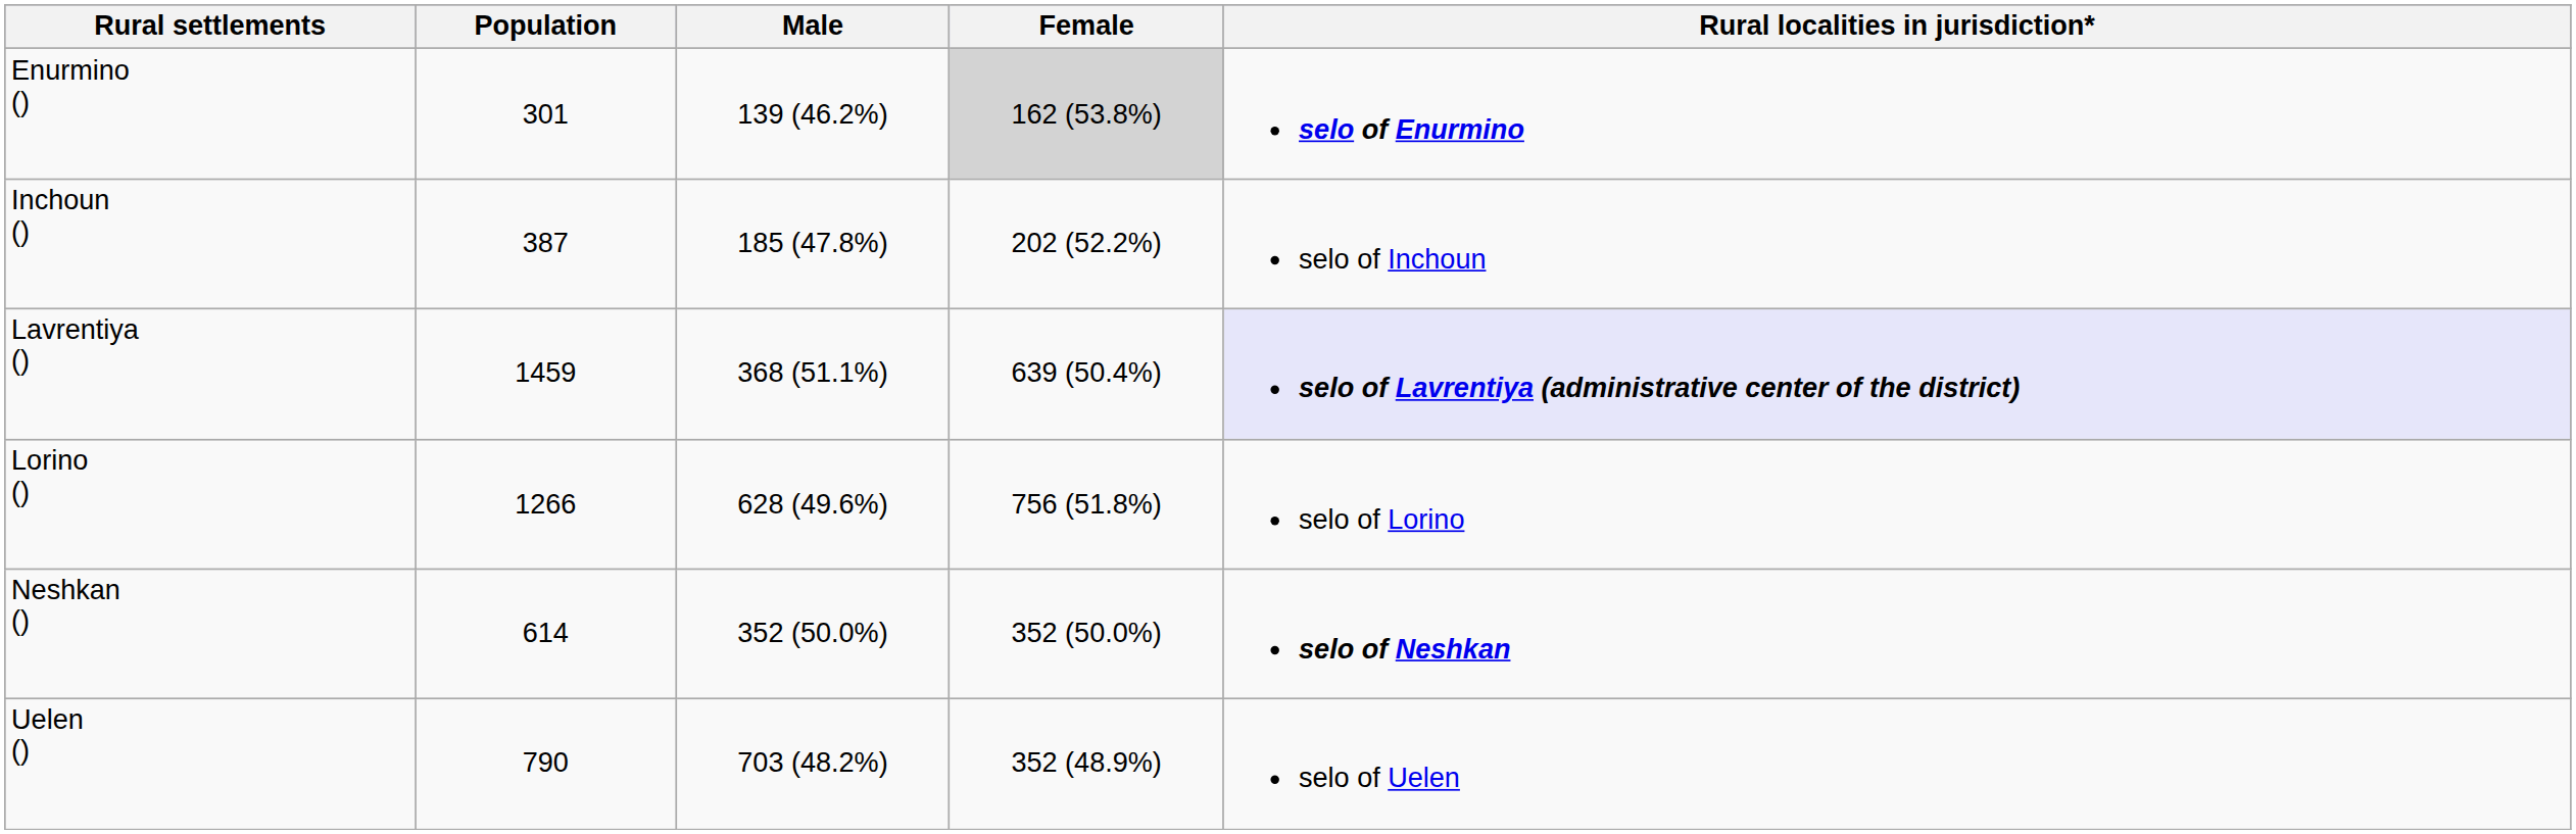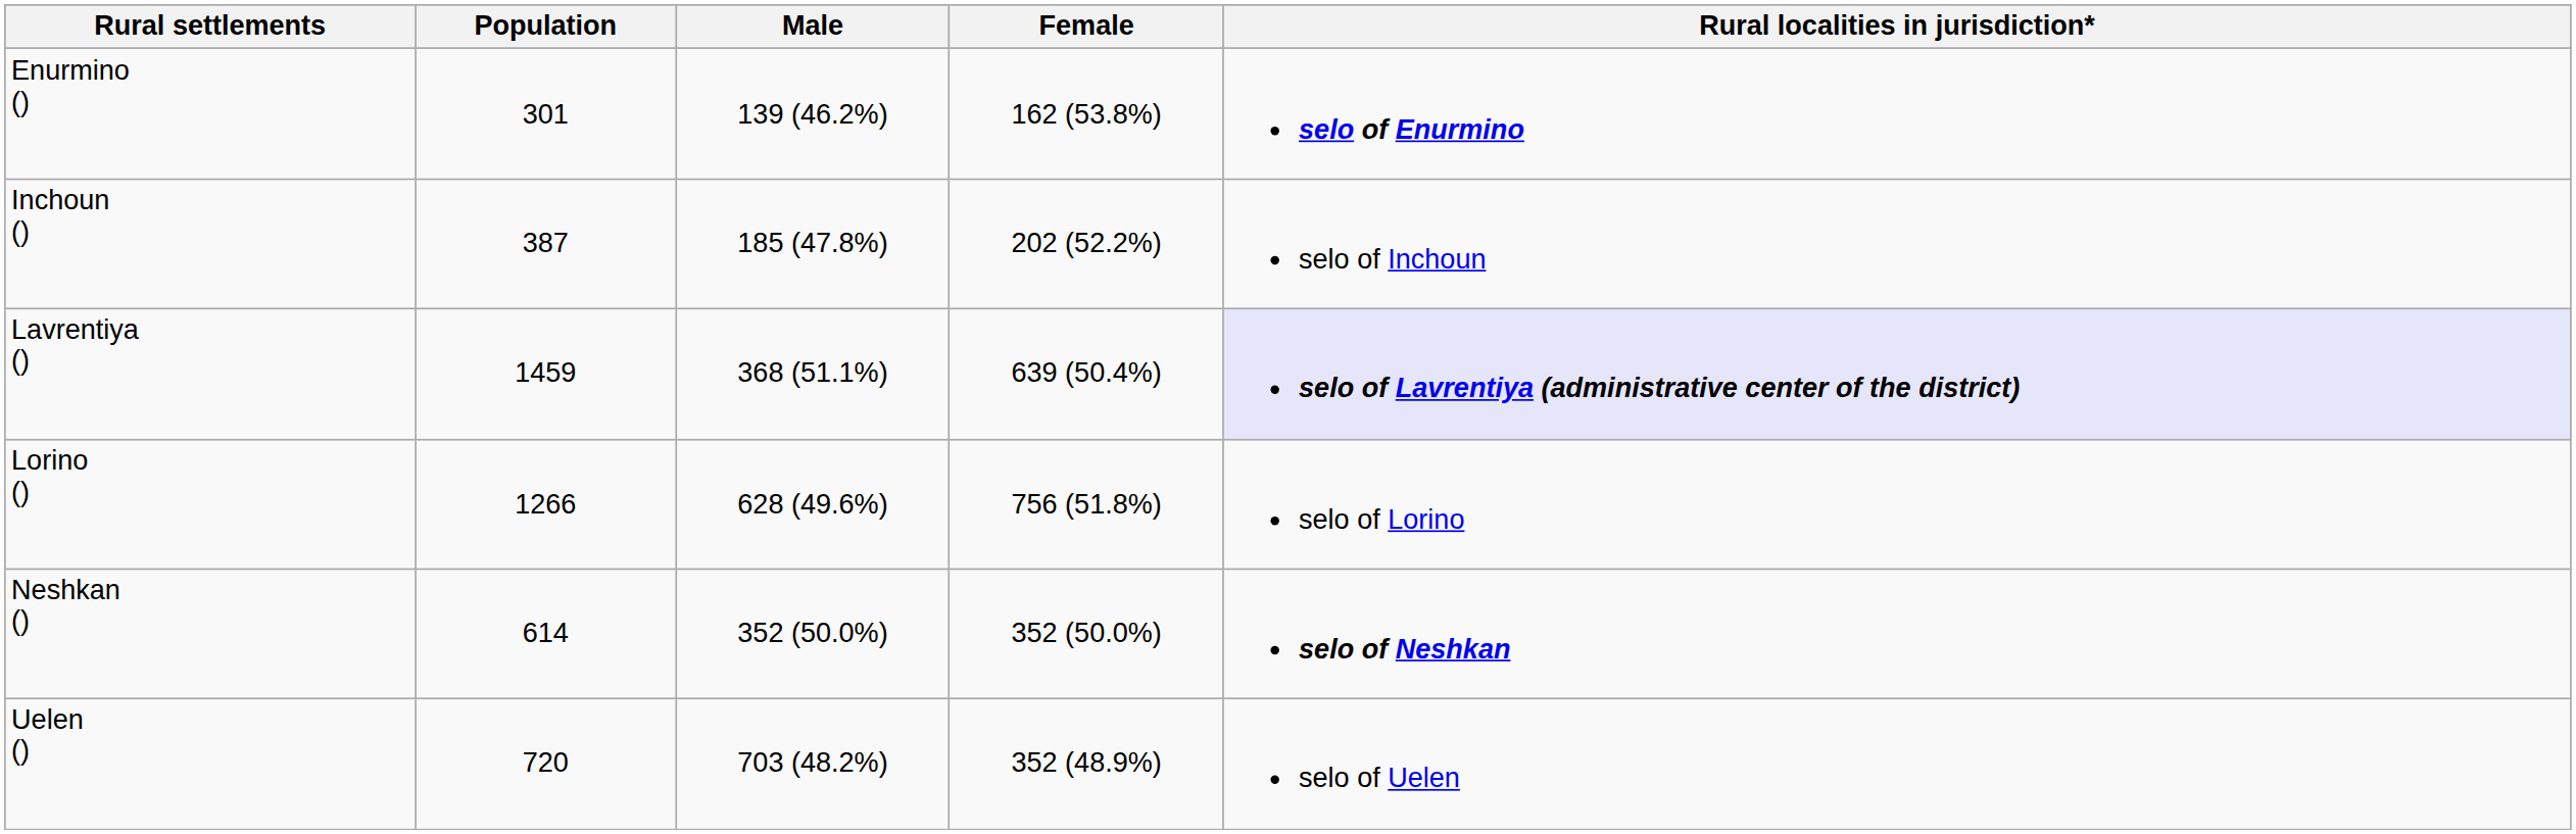Enurmino () | Female: lightgrey background -> no background
Uelen () | Population: 790 -> 720
